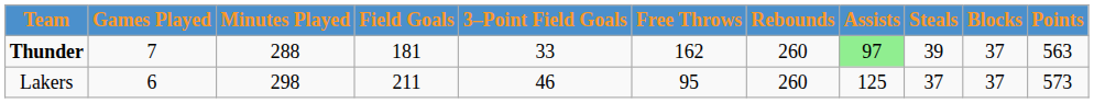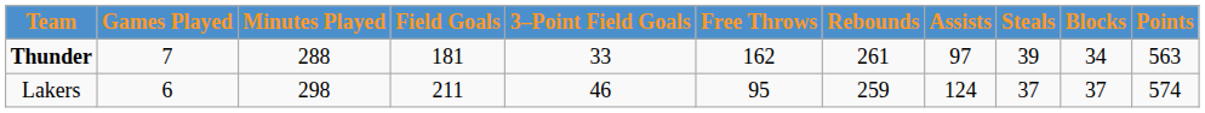Thunder | Rebounds: 260 -> 261
Thunder | Assists: lightgreen background -> no background
Thunder | Blocks: 37 -> 34
Lakers | Rebounds: 260 -> 259
Lakers | Assists: 125 -> 124
Lakers | Points: 573 -> 574
